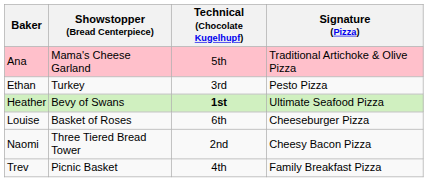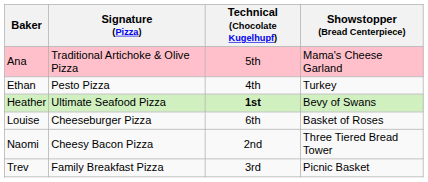columns swapped: Signature (Pizza) <-> Showstopper (Bread Centerpiece)
Ethan | Technical (Chocolate Kugelhupf): 3rd -> 4th
Trev | Technical (Chocolate Kugelhupf): 4th -> 3rd
